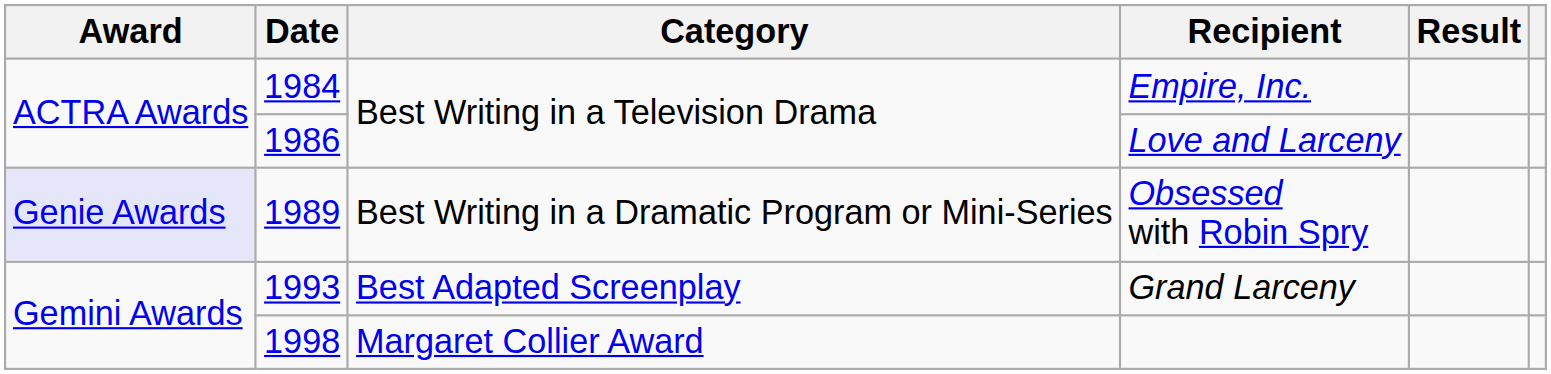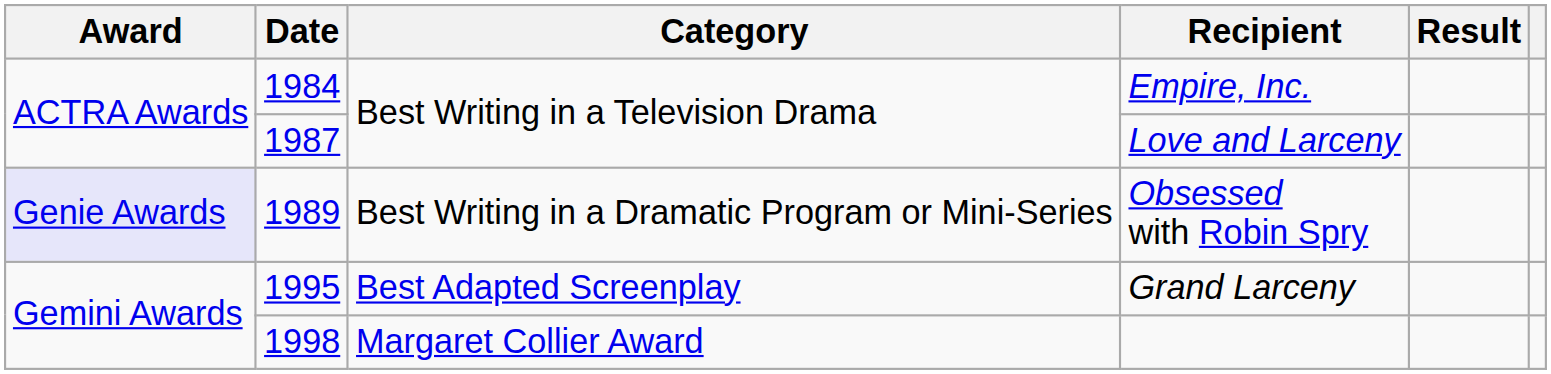Love and Larceny | Date: 1986 -> 1987
Grand Larceny | Date: 1993 -> 1995
